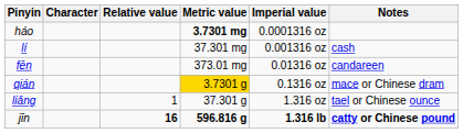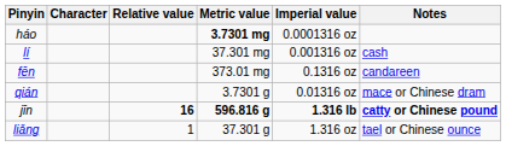fēn | Imperial value: 0.01316 oz -> 0.1316 oz
qián | Metric value: gold background -> no background
qián | Imperial value: 0.1316 oz -> 0.01316 oz
rows swapped: liǎng <-> jīn
